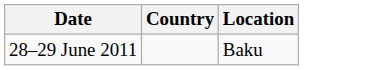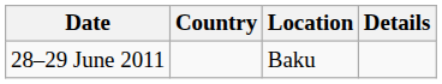+ column: Details
